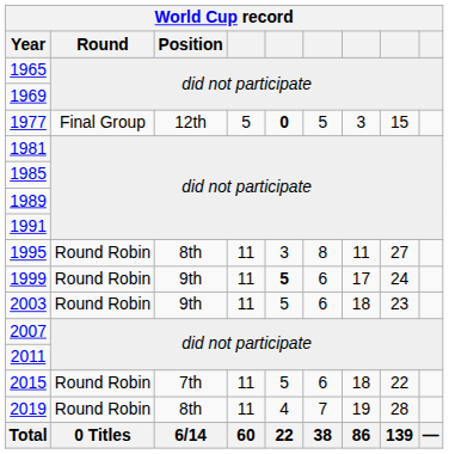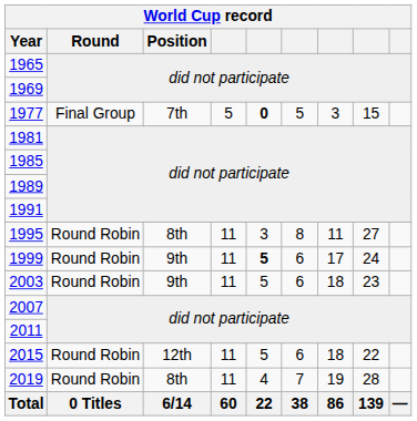1977 | Position: 12th -> 7th
2015 | Position: 7th -> 12th
